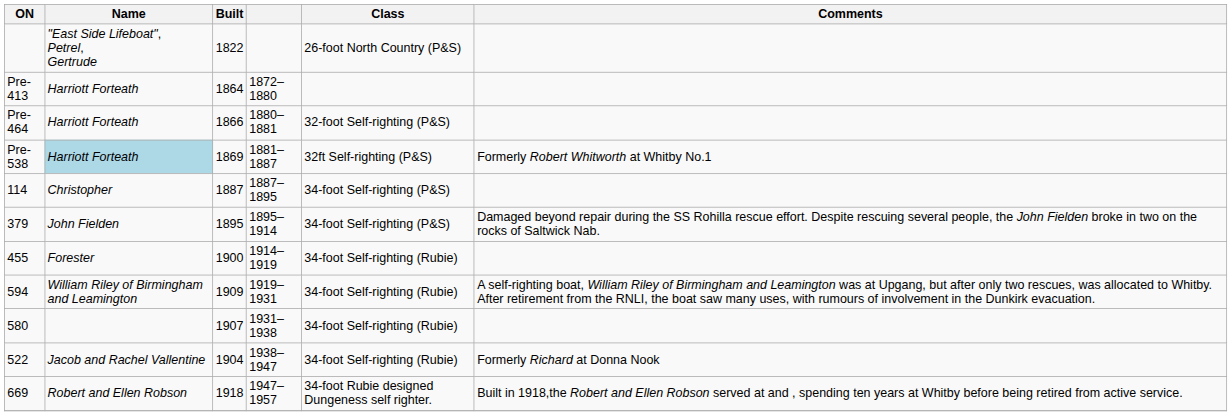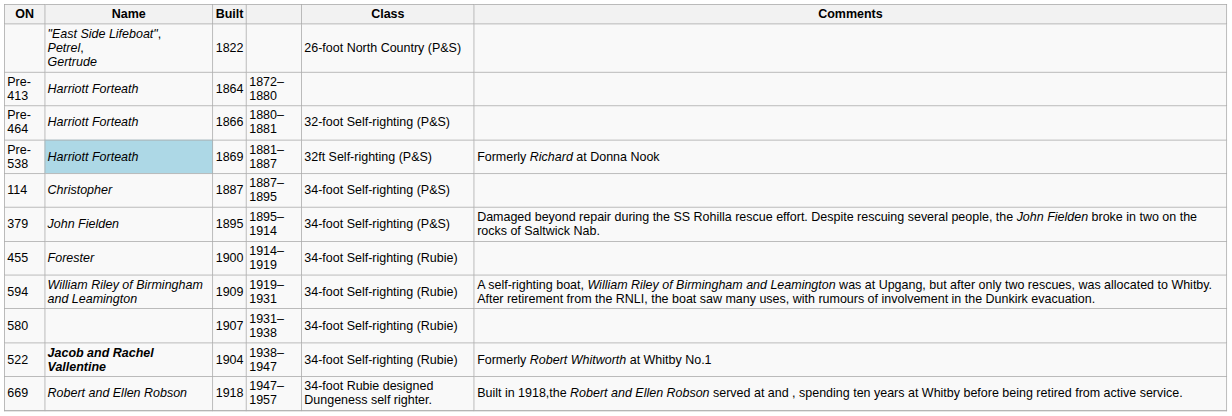Pre-538 | Comments: Formerly Robert Whitworth at Whitby No.1 -> Formerly Richard at Donna Nook
522 | Name: normal -> bold
522 | Comments: Formerly Richard at Donna Nook -> Formerly Robert Whitworth at Whitby No.1
